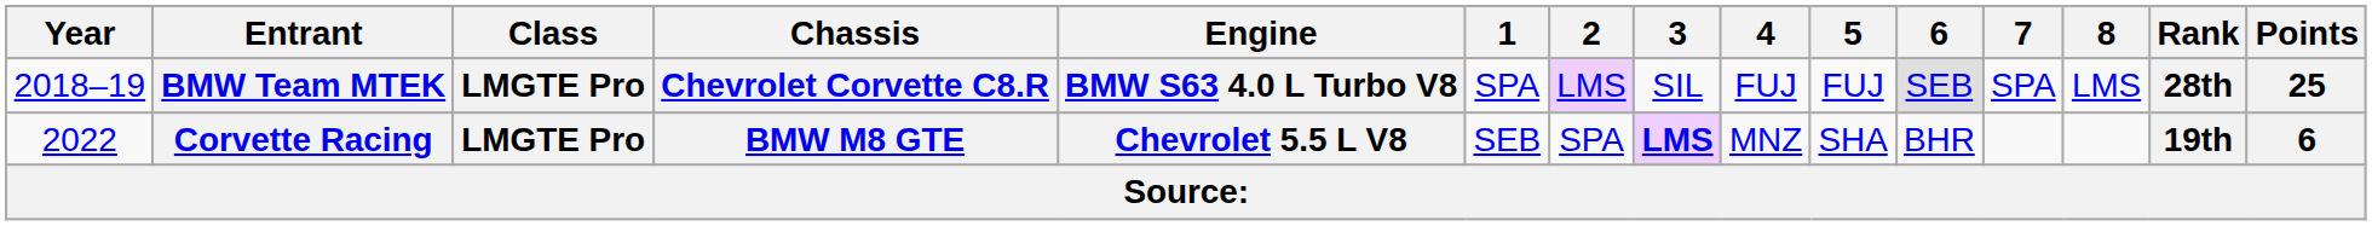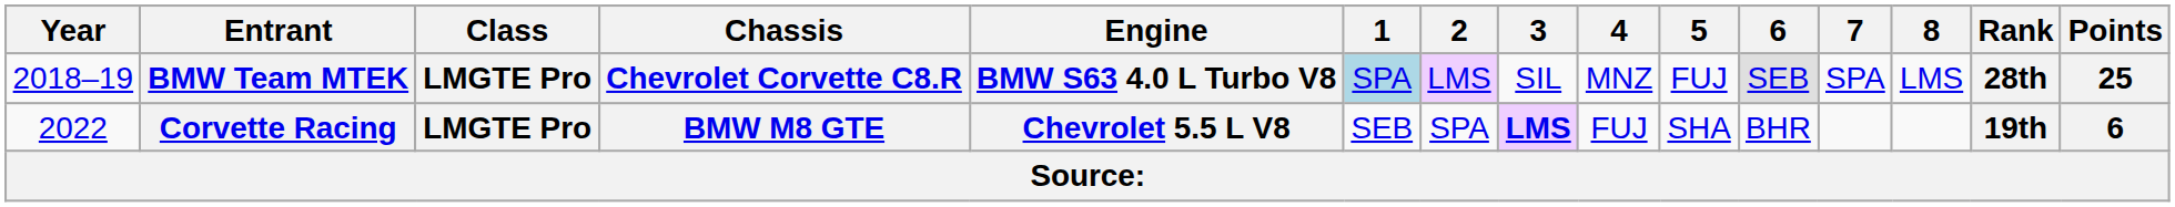BMW Team MTEK | 1: no background -> lightblue background
BMW Team MTEK | 4: FUJ -> MNZ
Corvette Racing | 4: MNZ -> FUJ
